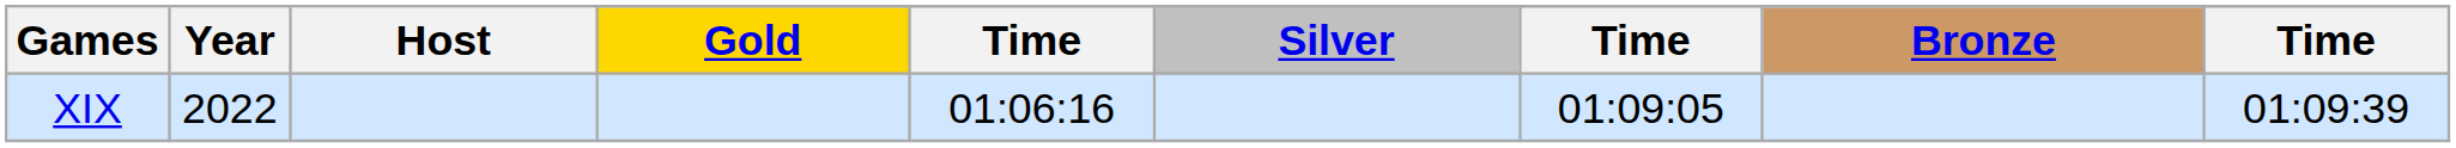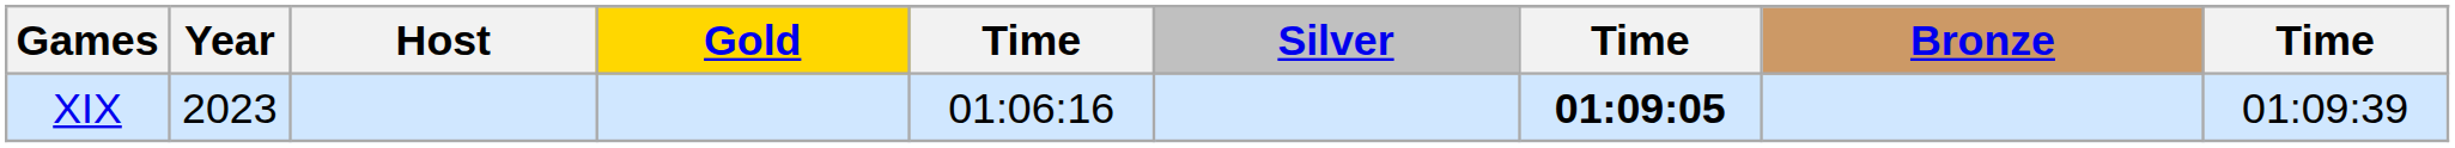XIX | Year: 2022 -> 2023
XIX | column 7: normal -> bold
